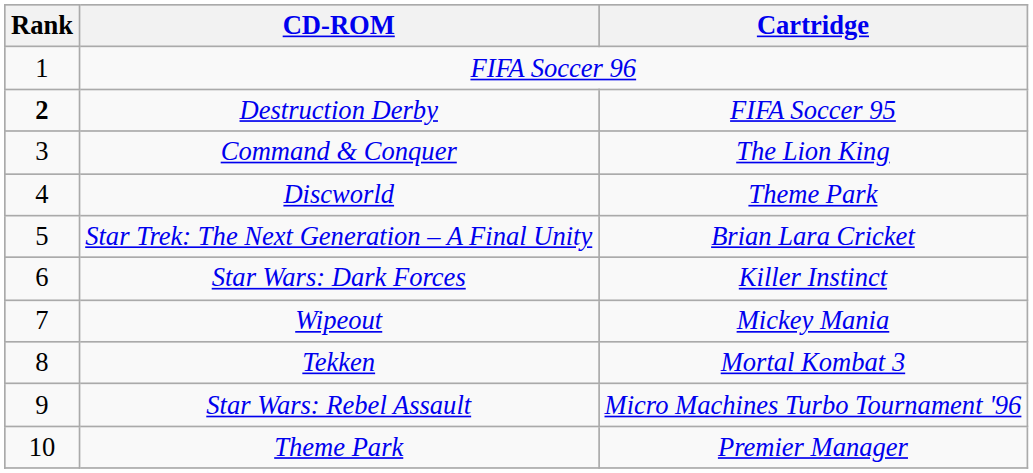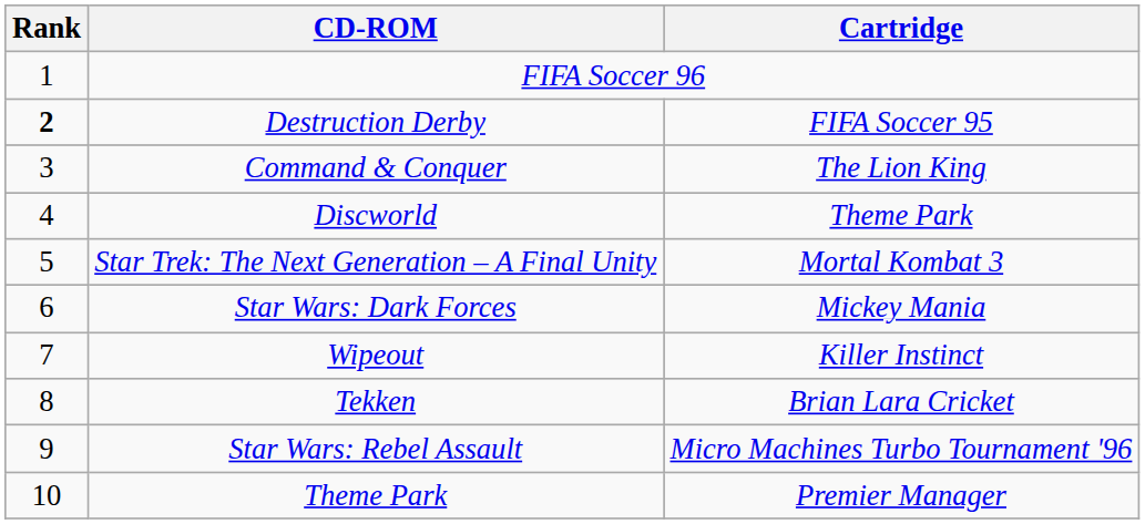Star Trek: The Next Generation – A Final Unity | Cartridge: Brian Lara Cricket -> Mortal Kombat 3
Star Wars: Dark Forces | Cartridge: Killer Instinct -> Mickey Mania
Wipeout | Cartridge: Mickey Mania -> Killer Instinct
Tekken | Cartridge: Mortal Kombat 3 -> Brian Lara Cricket
